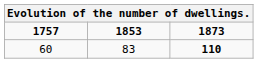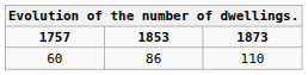60 | 1853: 83 -> 86
60 | 1873: bold -> normal
